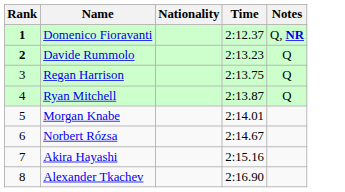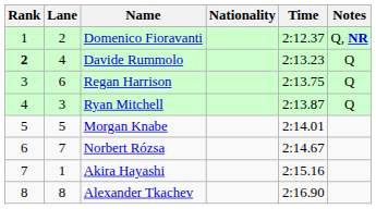+ column: Lane | 2 | 4 | 6 | 3 | 5 | 7 | 1 | 8
Domenico Fioravanti | Rank: bold -> normal
